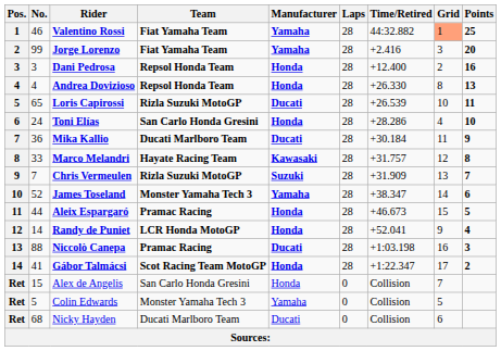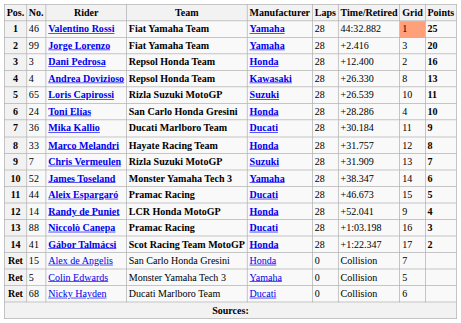Andrea Dovizioso | Manufacturer: Honda -> Kawasaki
Loris Capirossi | Manufacturer: Ducati -> Suzuki
Marco Melandri | Manufacturer: Kawasaki -> Honda
Aleix Espargaró | Manufacturer: Honda -> Ducati
